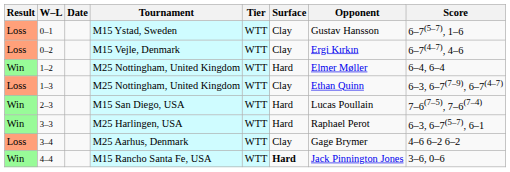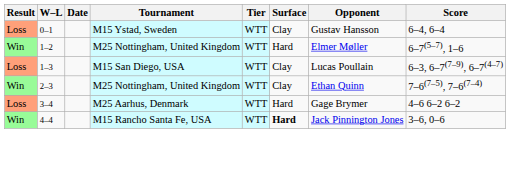0–1 | Score: 6–7(5–7), 1–6 -> 6–4, 6–4
- row: Loss | 0–2 | M15 Vejle, Denmark | WTT | Clay | Ergi Kırkın | 6–7(4–7), 4–6
1–2 | Score: 6–4, 6–4 -> 6–7(5–7), 1–6
1–3 | Tournament: M25 Nottingham, United Kingdom -> M15 San Diego, USA
1–3 | Opponent: Ethan Quinn -> Lucas Poullain
2–3 | Tournament: M15 San Diego, USA -> M25 Nottingham, United Kingdom
2–3 | Surface: Hard -> Clay
2–3 | Opponent: Lucas Poullain -> Ethan Quinn
- row: Win | 3–3 | M25 Harlingen, USA | WTT | Hard | Raphael Perot | 6–3, 6–7(5–7), 6–1
3–4 | Surface: Clay -> Hard
